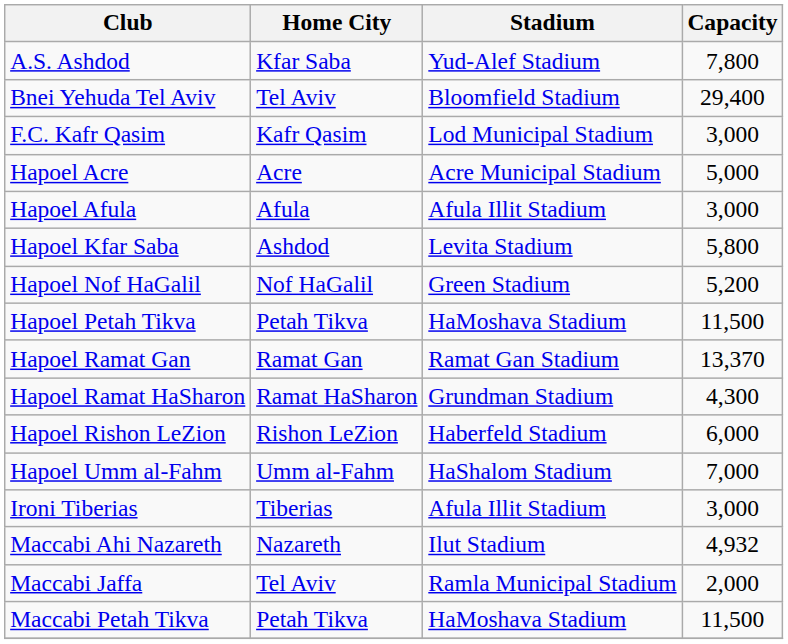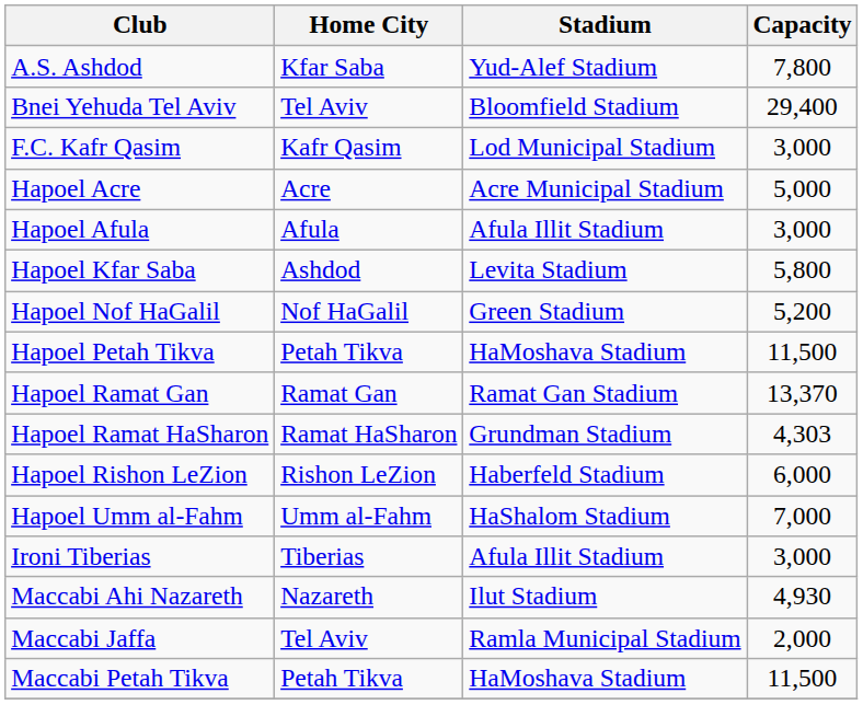Hapoel Ramat HaSharon | Capacity: 4,300 -> 4,303
Maccabi Ahi Nazareth | Capacity: 4,932 -> 4,930
